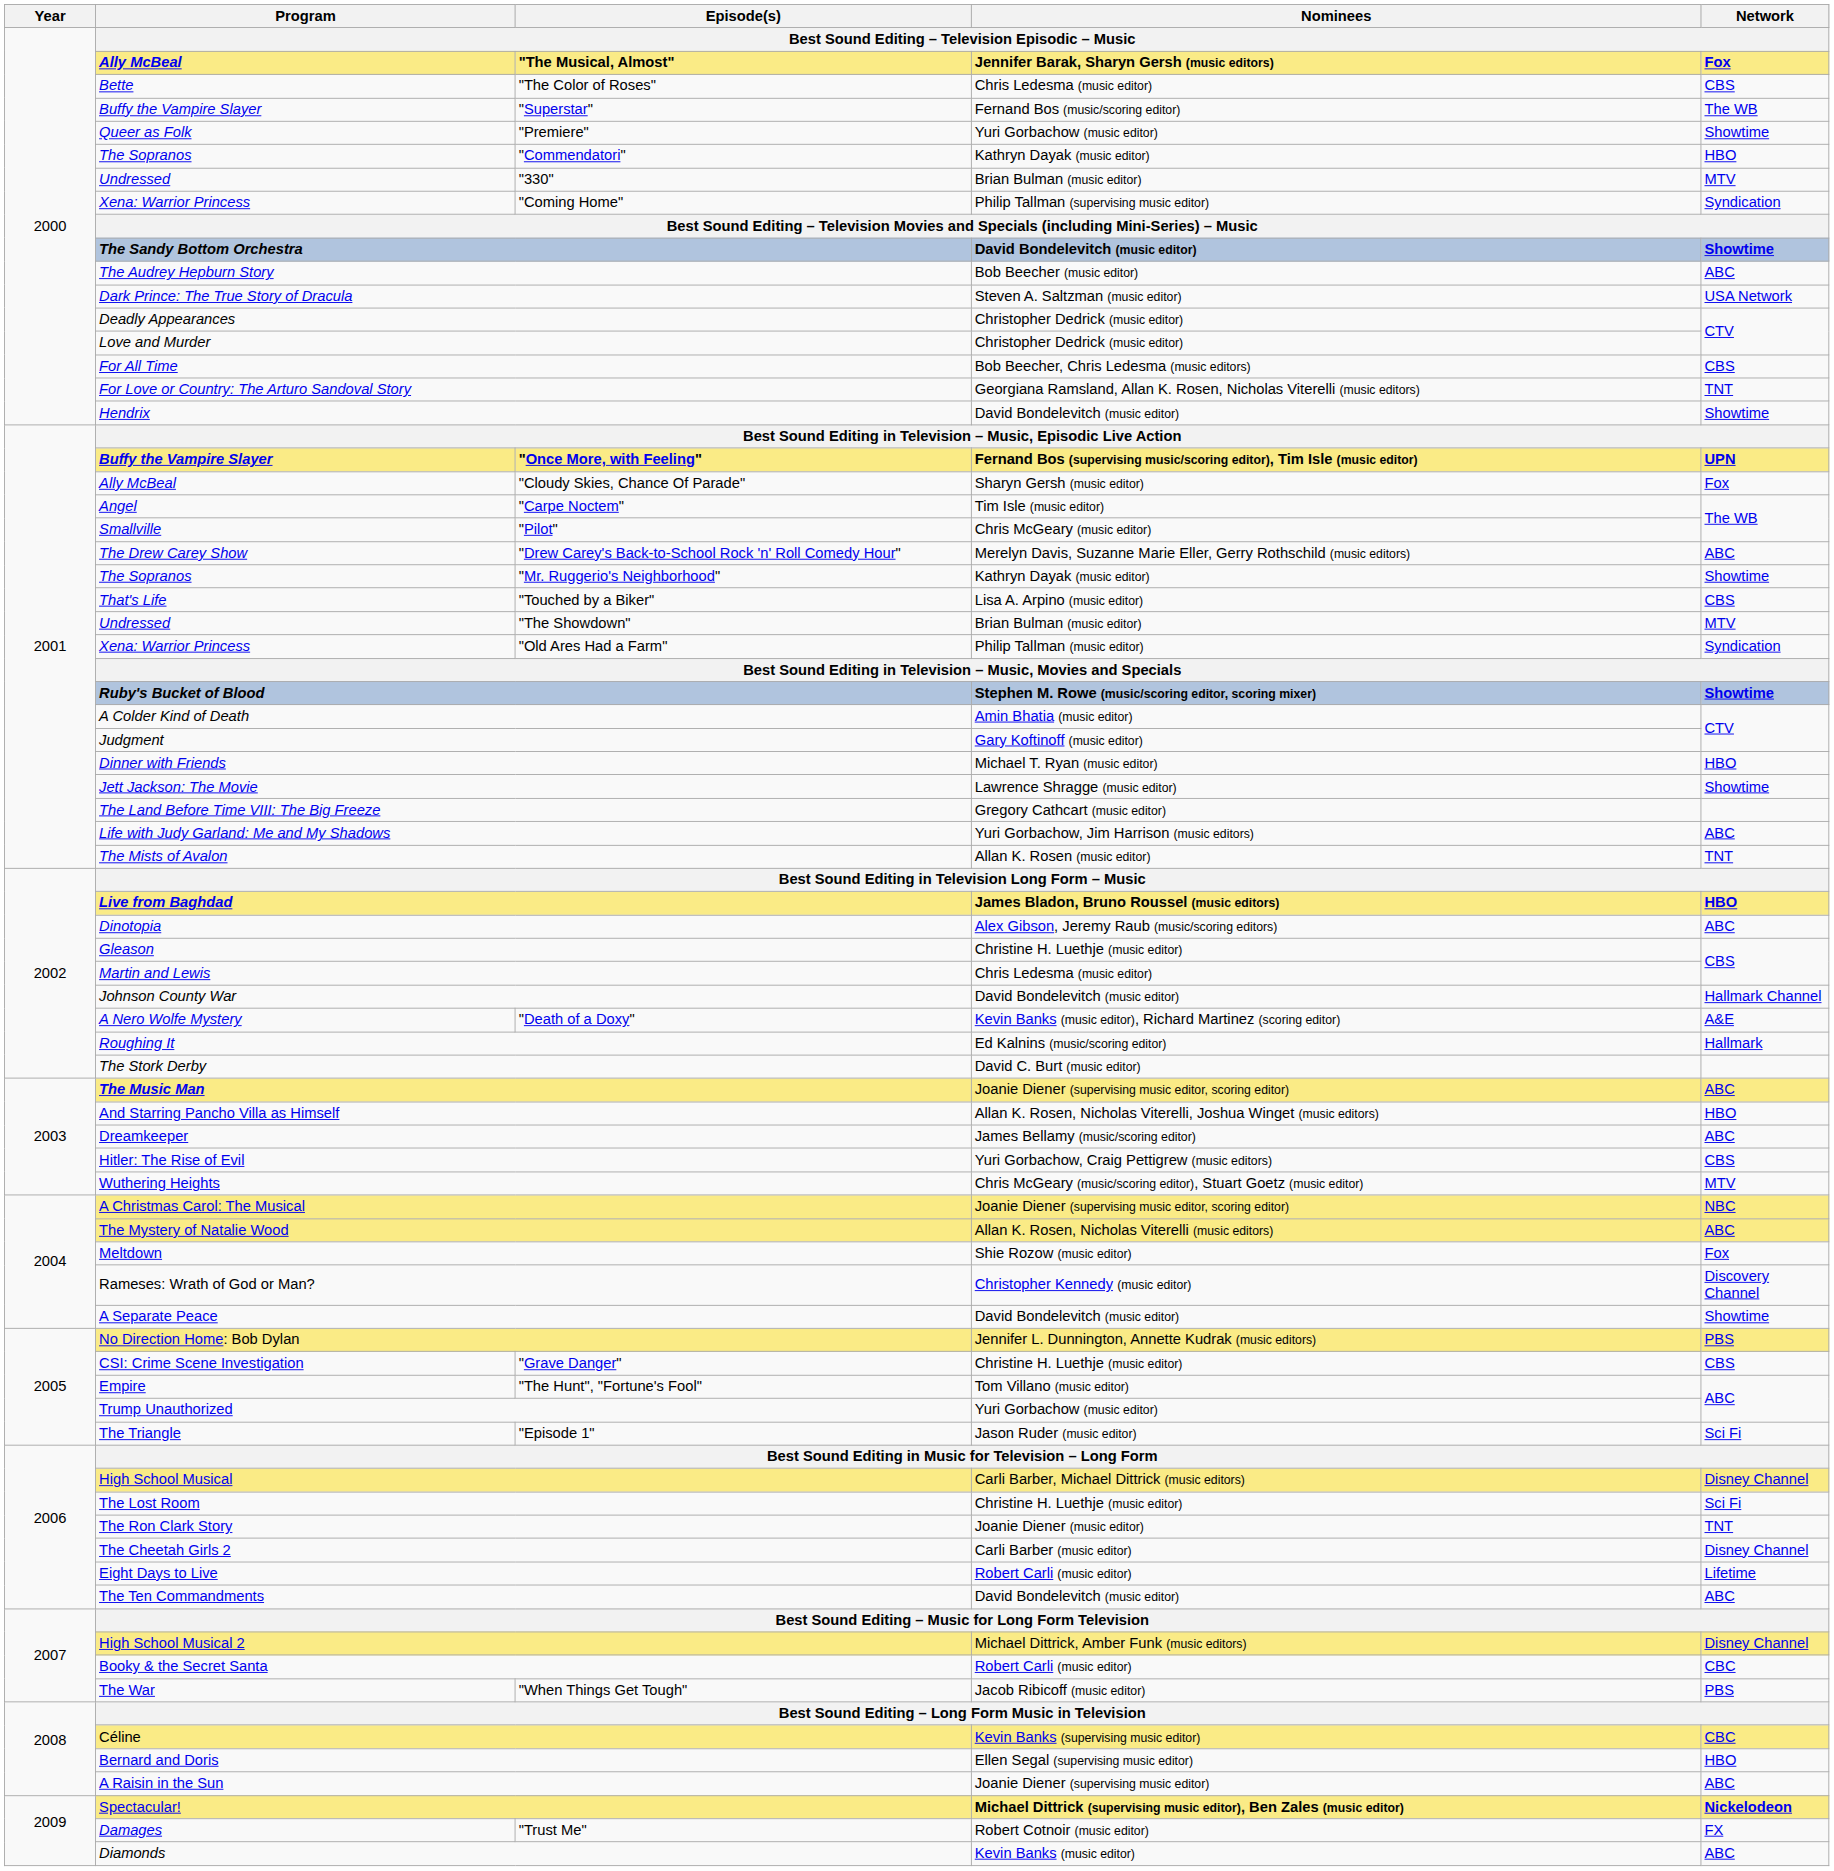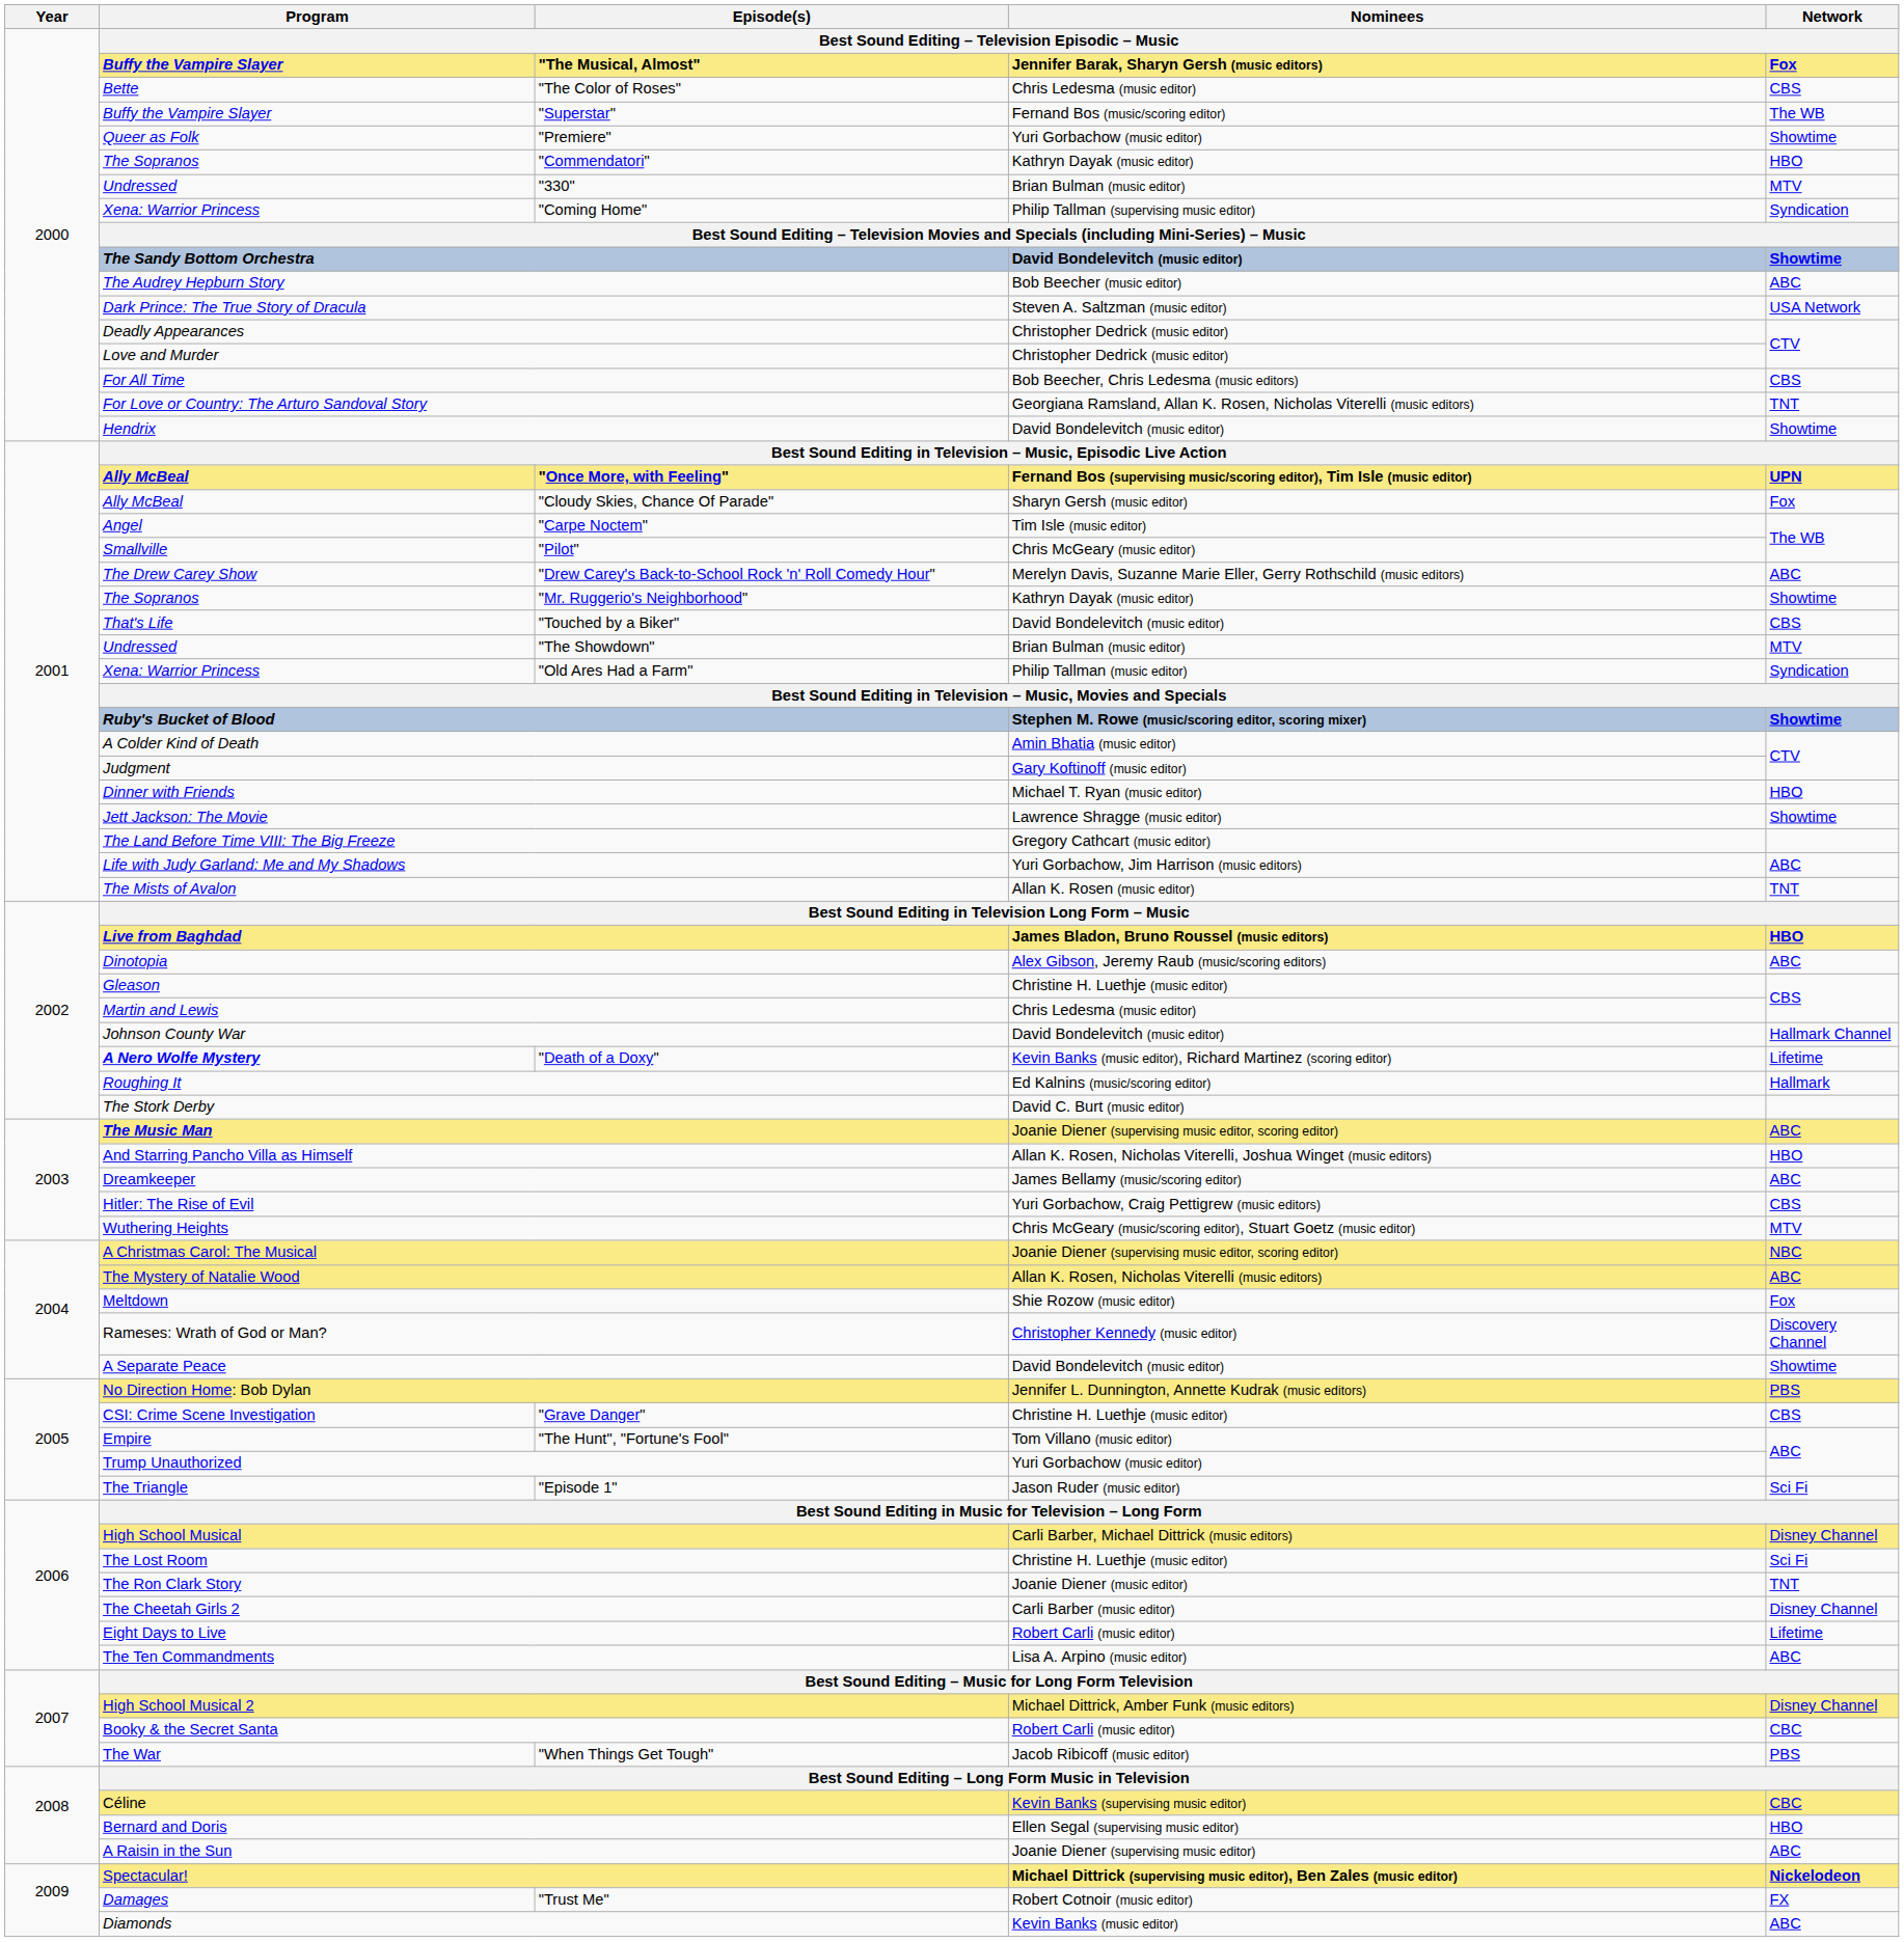"The Musical, Almost" | Program: Ally McBeal -> Buffy the Vampire Slayer
"Once More, with Feeling" | Program: Buffy the Vampire Slayer -> Ally McBeal
"Touched by a Biker" | Nominees: Lisa A. Arpino (music editor) -> David Bondelevitch (music editor)
"Death of a Doxy" | Program: normal -> bold
"Death of a Doxy" | Network: A&E -> Lifetime
The Ten Commandments | Nominees: David Bondelevitch (music editor) -> Lisa A. Arpino (music editor)
